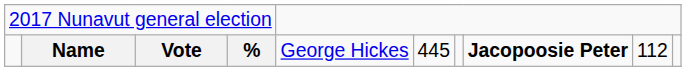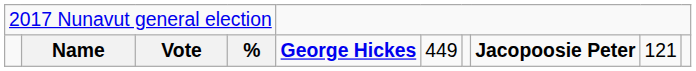Name | column 5: normal -> bold
Name | column 6: 445 -> 449
Name | column 9: 112 -> 121
